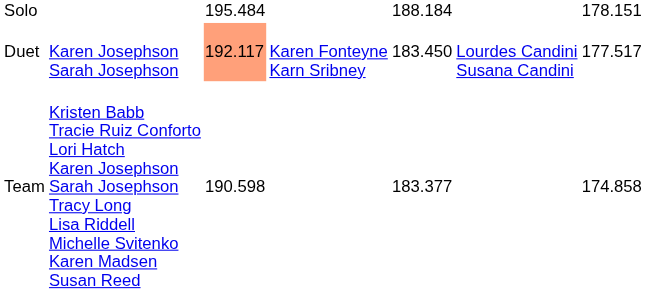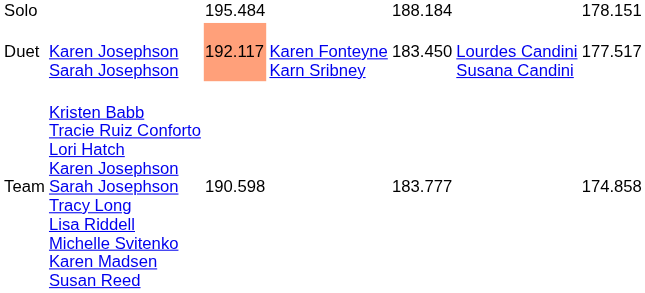Team | column 5: 183.377 -> 183.777
